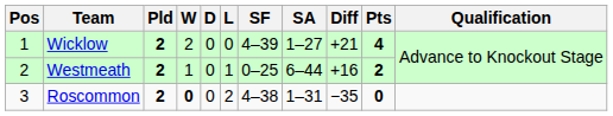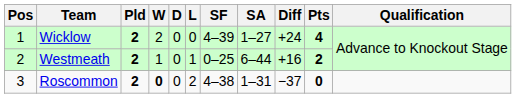Wicklow | Diff: +21 -> +24
Roscommon | Diff: −35 -> −37
